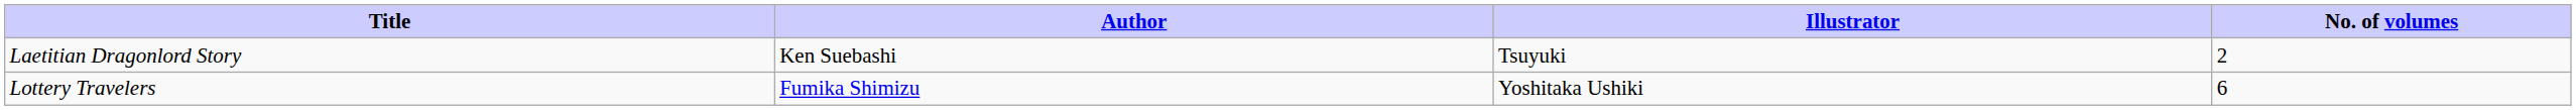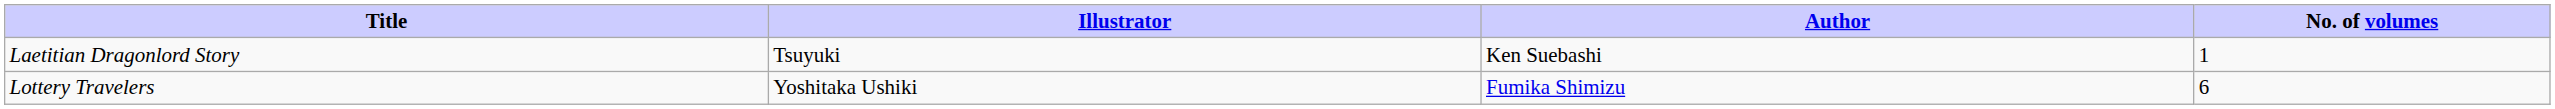columns swapped: Author <-> Illustrator
Laetitian Dragonlord Story | No. of volumes: 2 -> 1
